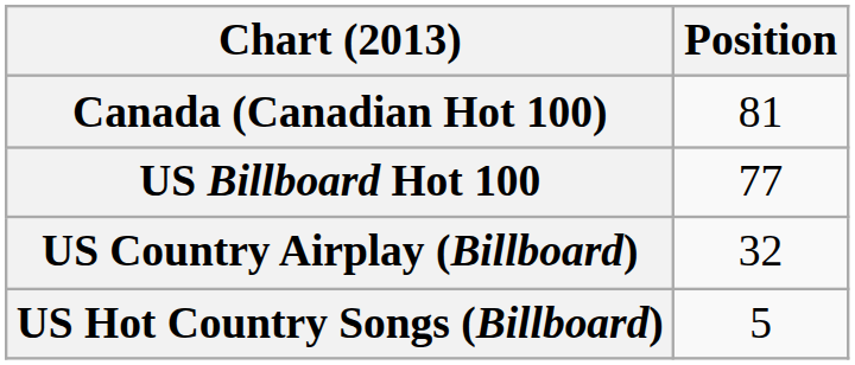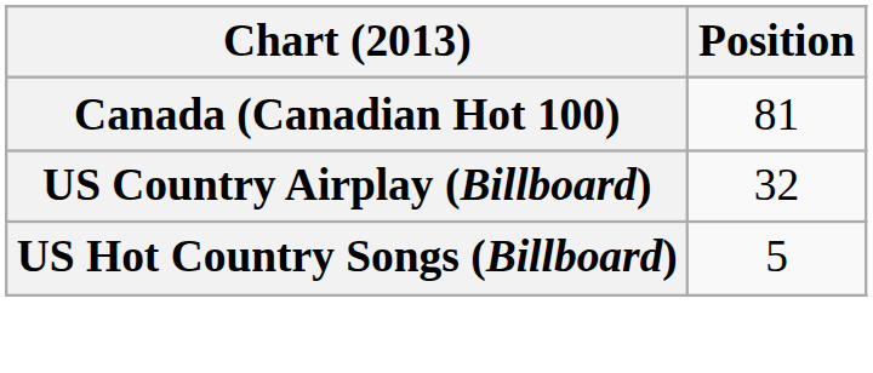- row: US Billboard Hot 100 | 77
